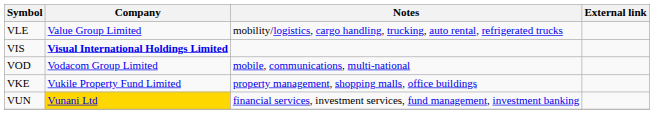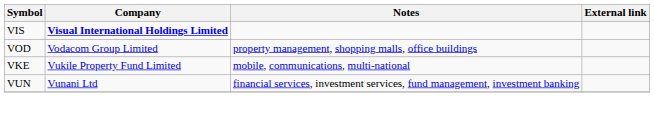- row: VLE | Value Group Limited | mobility/logistics, cargo handling, trucking, auto rental, refrigerated trucks
VOD | Notes: mobile, communications, multi-national -> property management, shopping malls, office buildings
VKE | Notes: property management, shopping malls, office buildings -> mobile, communications, multi-national
VUN | Company: gold background -> no background
